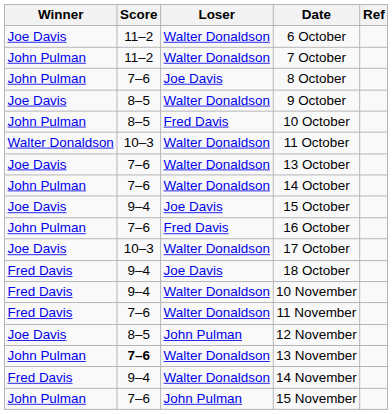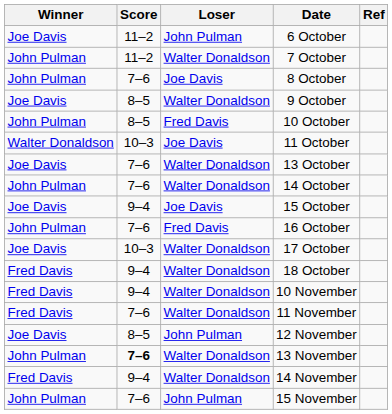6 October | Loser: Walter Donaldson -> John Pulman
11 October | Loser: Walter Donaldson -> Joe Davis
18 October | Loser: Joe Davis -> Walter Donaldson
